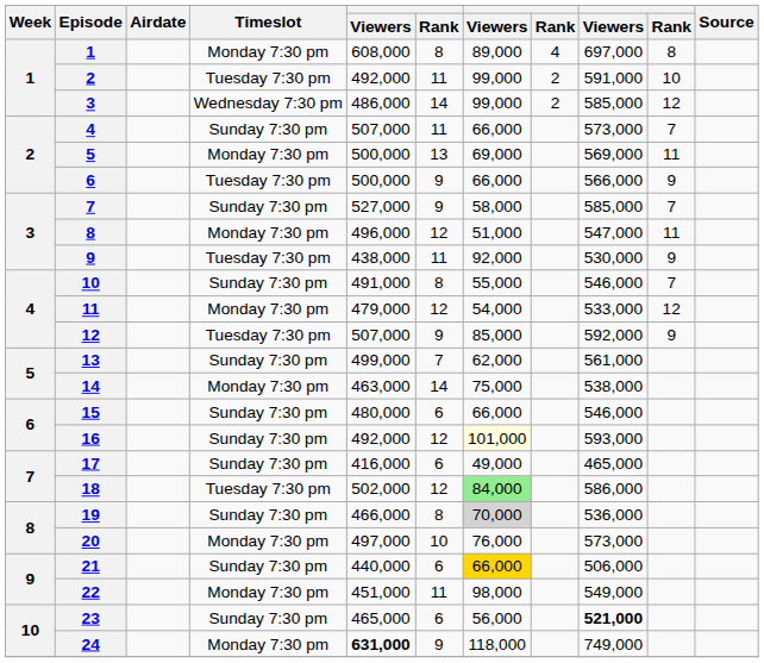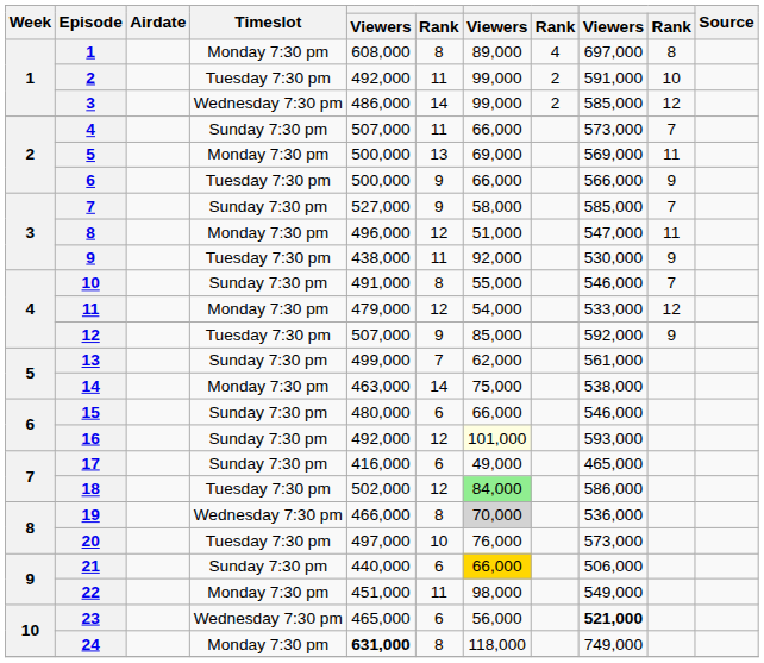19 | Timeslot: Sunday 7:30 pm -> Wednesday 7:30 pm
20 | Timeslot: Monday 7:30 pm -> Tuesday 7:30 pm
23 | Timeslot: Sunday 7:30 pm -> Wednesday 7:30 pm
24 | column 6: 9 -> 8
